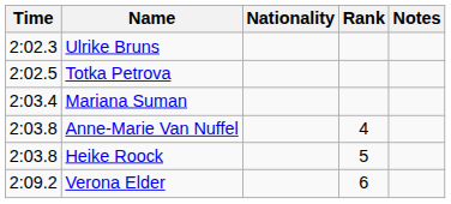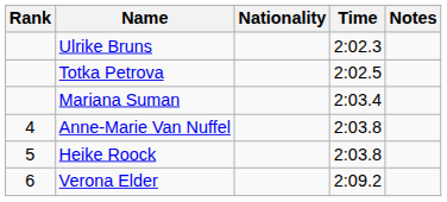columns swapped: Rank <-> Time
